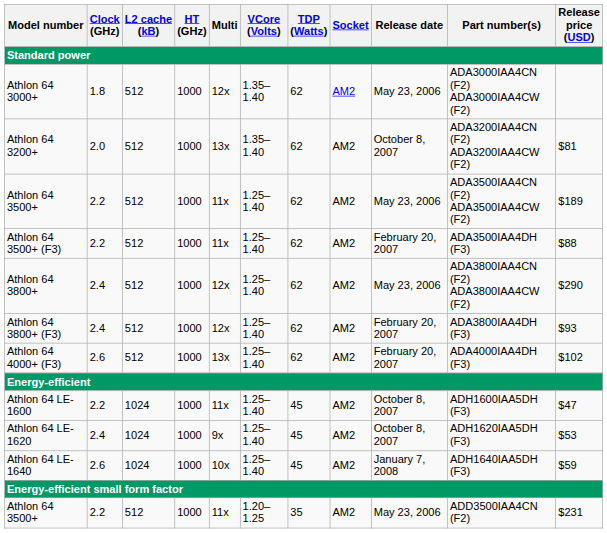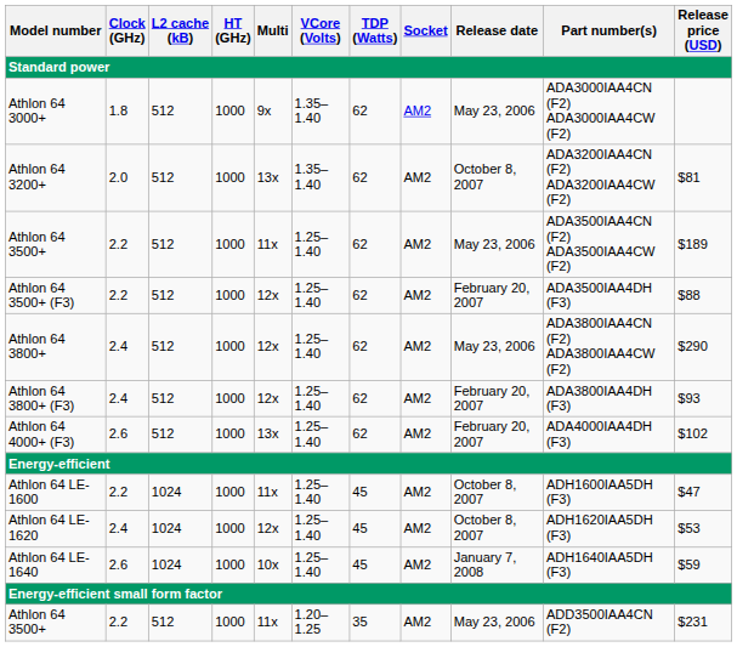Athlon 64 3000+ | Multi: 12x -> 9x
Athlon 64 3500+ (F3) | Multi: 11x -> 12x
Athlon 64 LE-1620 | Multi: 9x -> 12x
